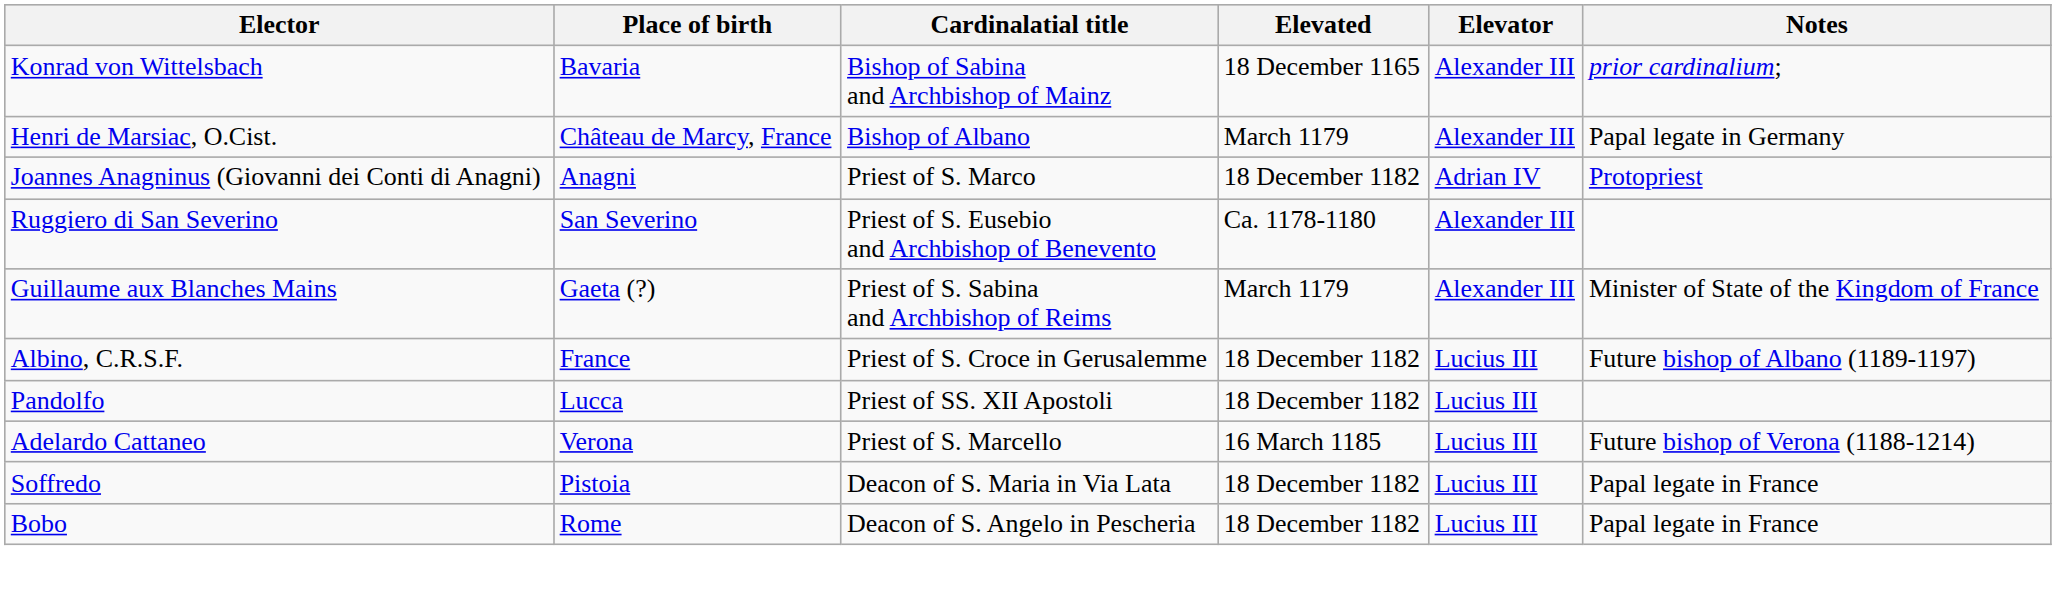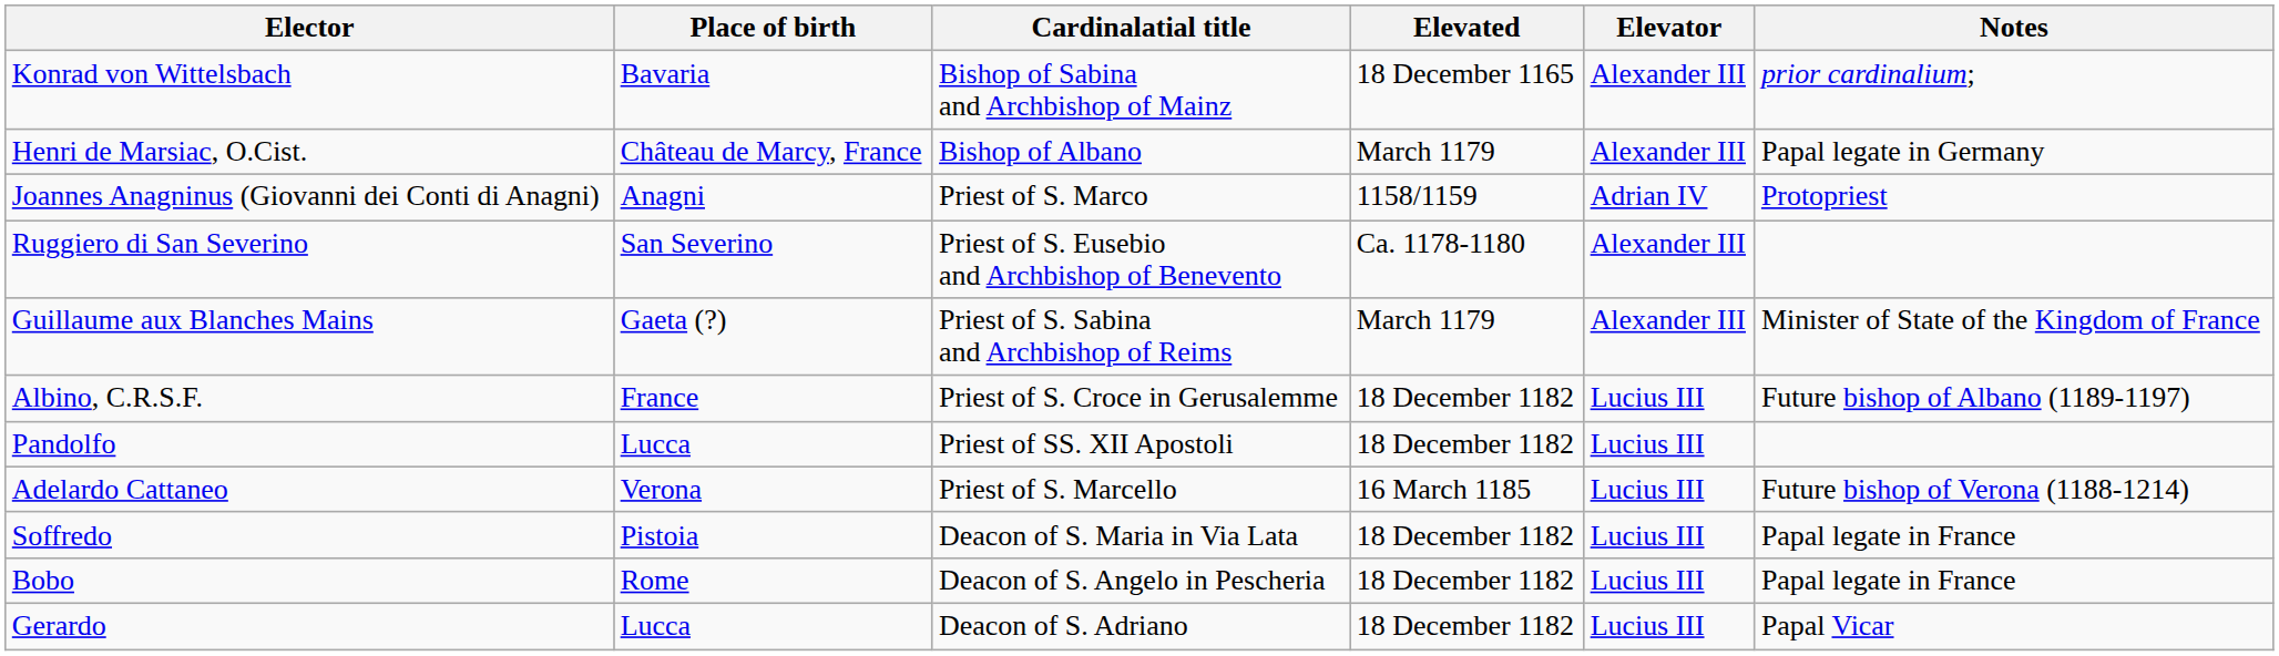Joannes Anagninus (Giovanni dei Conti di Anagni) | Elevated: 18 December 1182 -> 1158/1159
+ row: Gerardo | Lucca | Deacon of S. Adriano | 18 December 1182 | Lucius III | Papal Vicar
